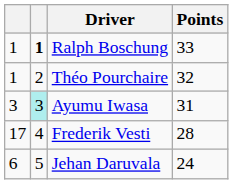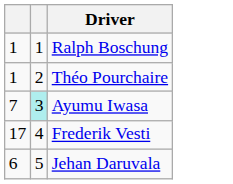- column: Points | 33 | 32 | 31 | 28 | 24
Ralph Boschung | column 2: bold -> normal
Ayumu Iwasa | column 1: 3 -> 7
